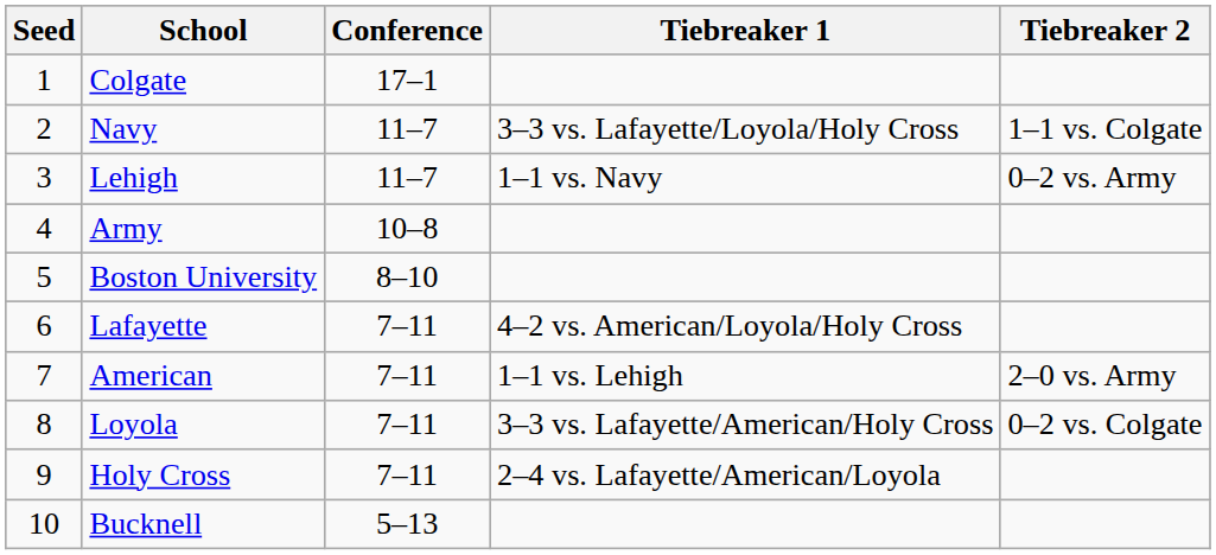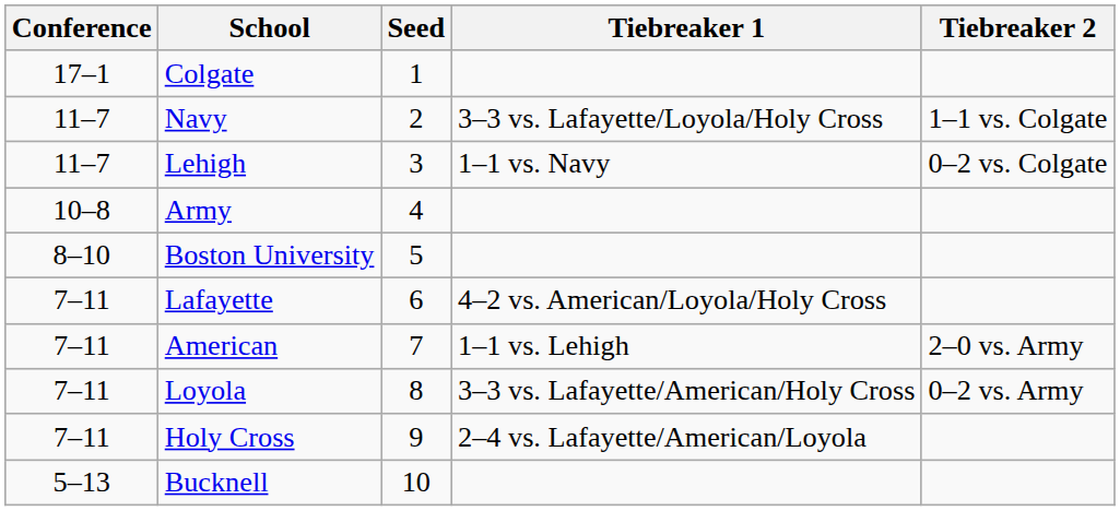columns swapped: Seed <-> Conference
Lehigh | Tiebreaker 2: 0–2 vs. Army -> 0–2 vs. Colgate
Loyola | Tiebreaker 2: 0–2 vs. Colgate -> 0–2 vs. Army
